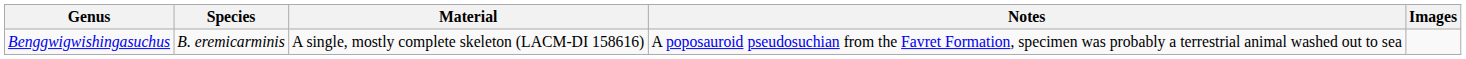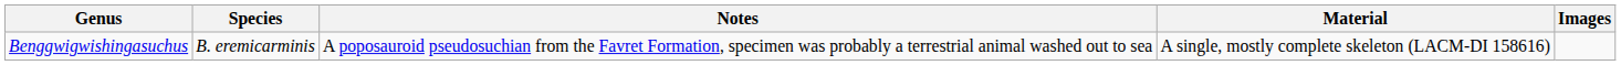columns swapped: Material <-> Notes
